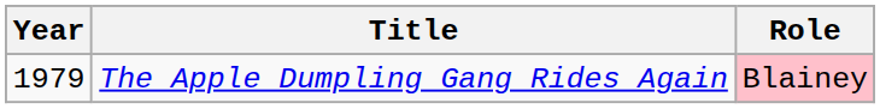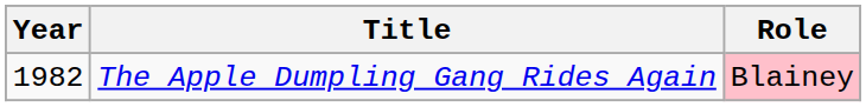The Apple Dumpling Gang Rides Again | Year: 1979 -> 1982
